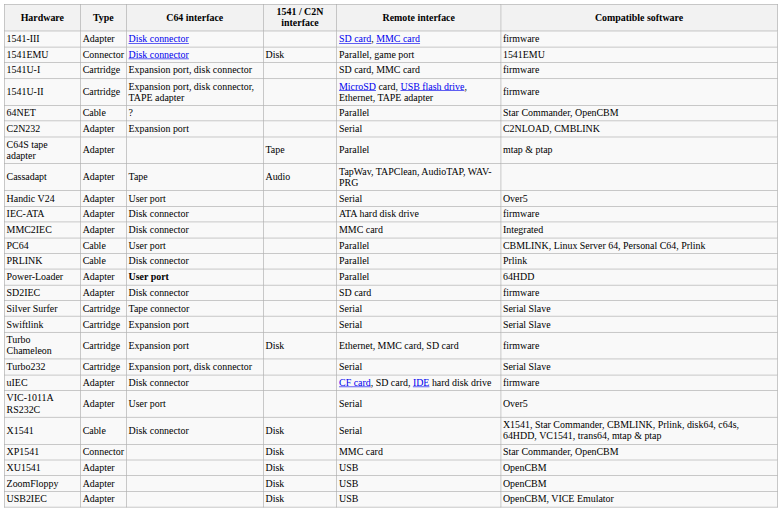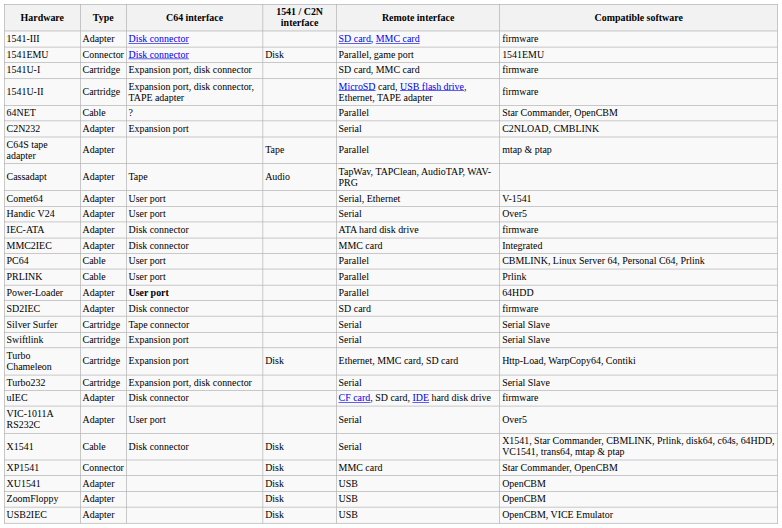+ row: Comet64 | Adapter | User port | Serial, Ethernet | V-1541
PRLINK | C64 interface: Disk connector -> User port
Turbo Chameleon | Compatible software: firmware -> Http-Load, WarpCopy64, Contiki
